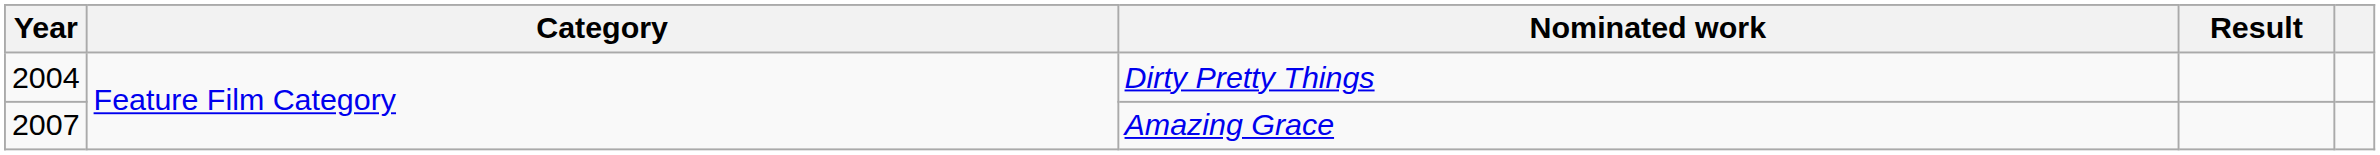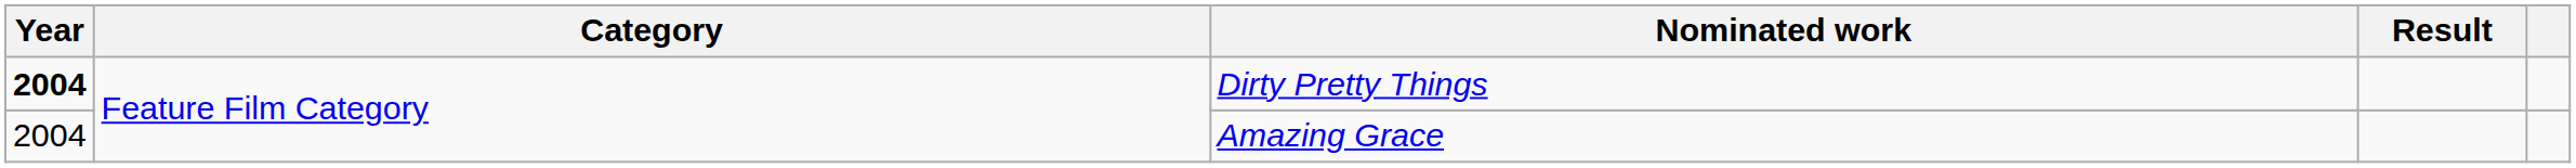Dirty Pretty Things | Year: normal -> bold
Amazing Grace | Year: 2007 -> 2004
